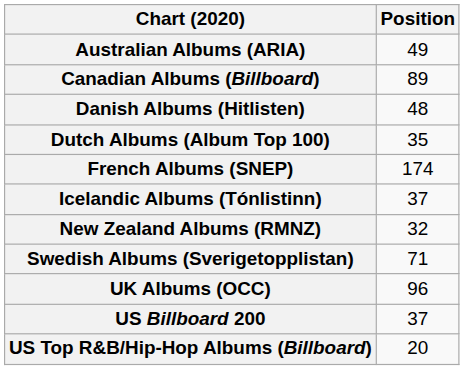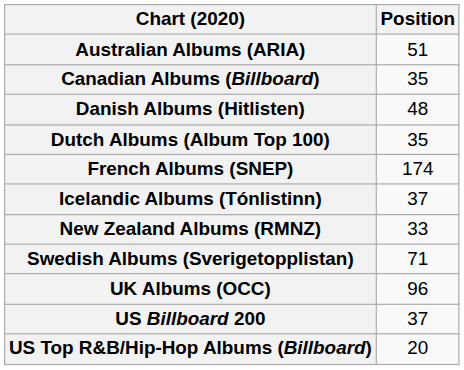Australian Albums (ARIA) | Position: 49 -> 51
Canadian Albums (Billboard) | Position: 89 -> 35
New Zealand Albums (RMNZ) | Position: 32 -> 33
